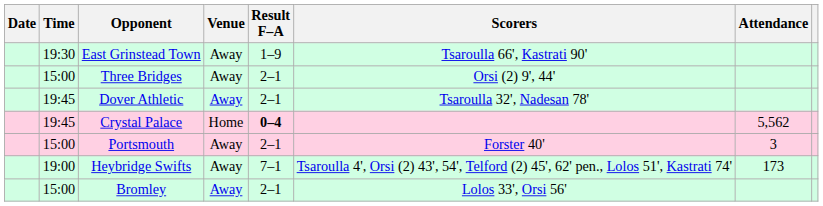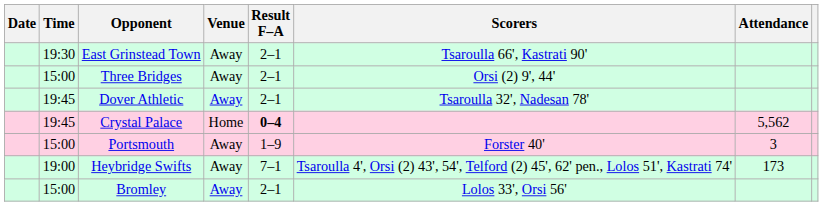East Grinstead Town | Result F–A: 1–9 -> 2–1
Portsmouth | Result F–A: 2–1 -> 1–9
